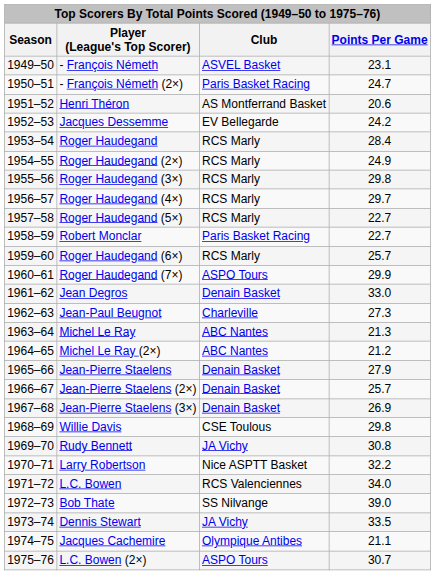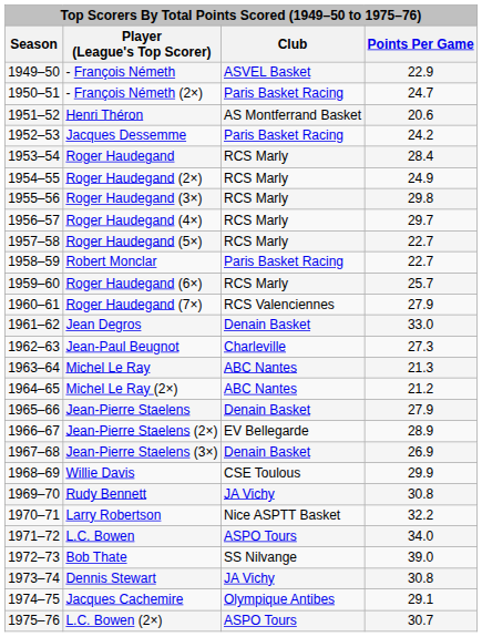- François Németh | Points Per Game: 23.1 -> 22.9
Jacques Dessemme | Club: EV Bellegarde -> Paris Basket Racing
Roger Haudegand (7×) | Club: ASPO Tours -> RCS Valenciennes
Roger Haudegand (7×) | Points Per Game: 29.9 -> 27.9
Jean-Pierre Staelens (2×) | Club: Denain Basket -> EV Bellegarde
Jean-Pierre Staelens (2×) | Points Per Game: 25.7 -> 28.9
Willie Davis | Points Per Game: 29.8 -> 29.9
L.C. Bowen | Club: RCS Valenciennes -> ASPO Tours
Dennis Stewart | Points Per Game: 33.5 -> 30.8
Jacques Cachemire | Points Per Game: 21.1 -> 29.1
